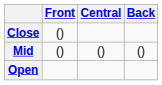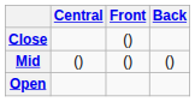columns swapped: Front <-> Central
